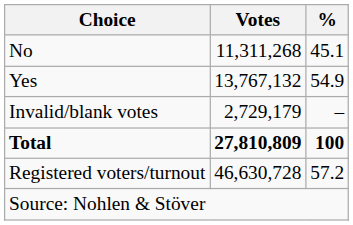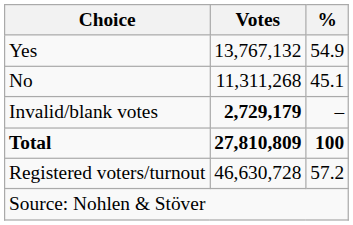rows swapped: Yes <-> No
Invalid/blank votes | Votes: normal -> bold
